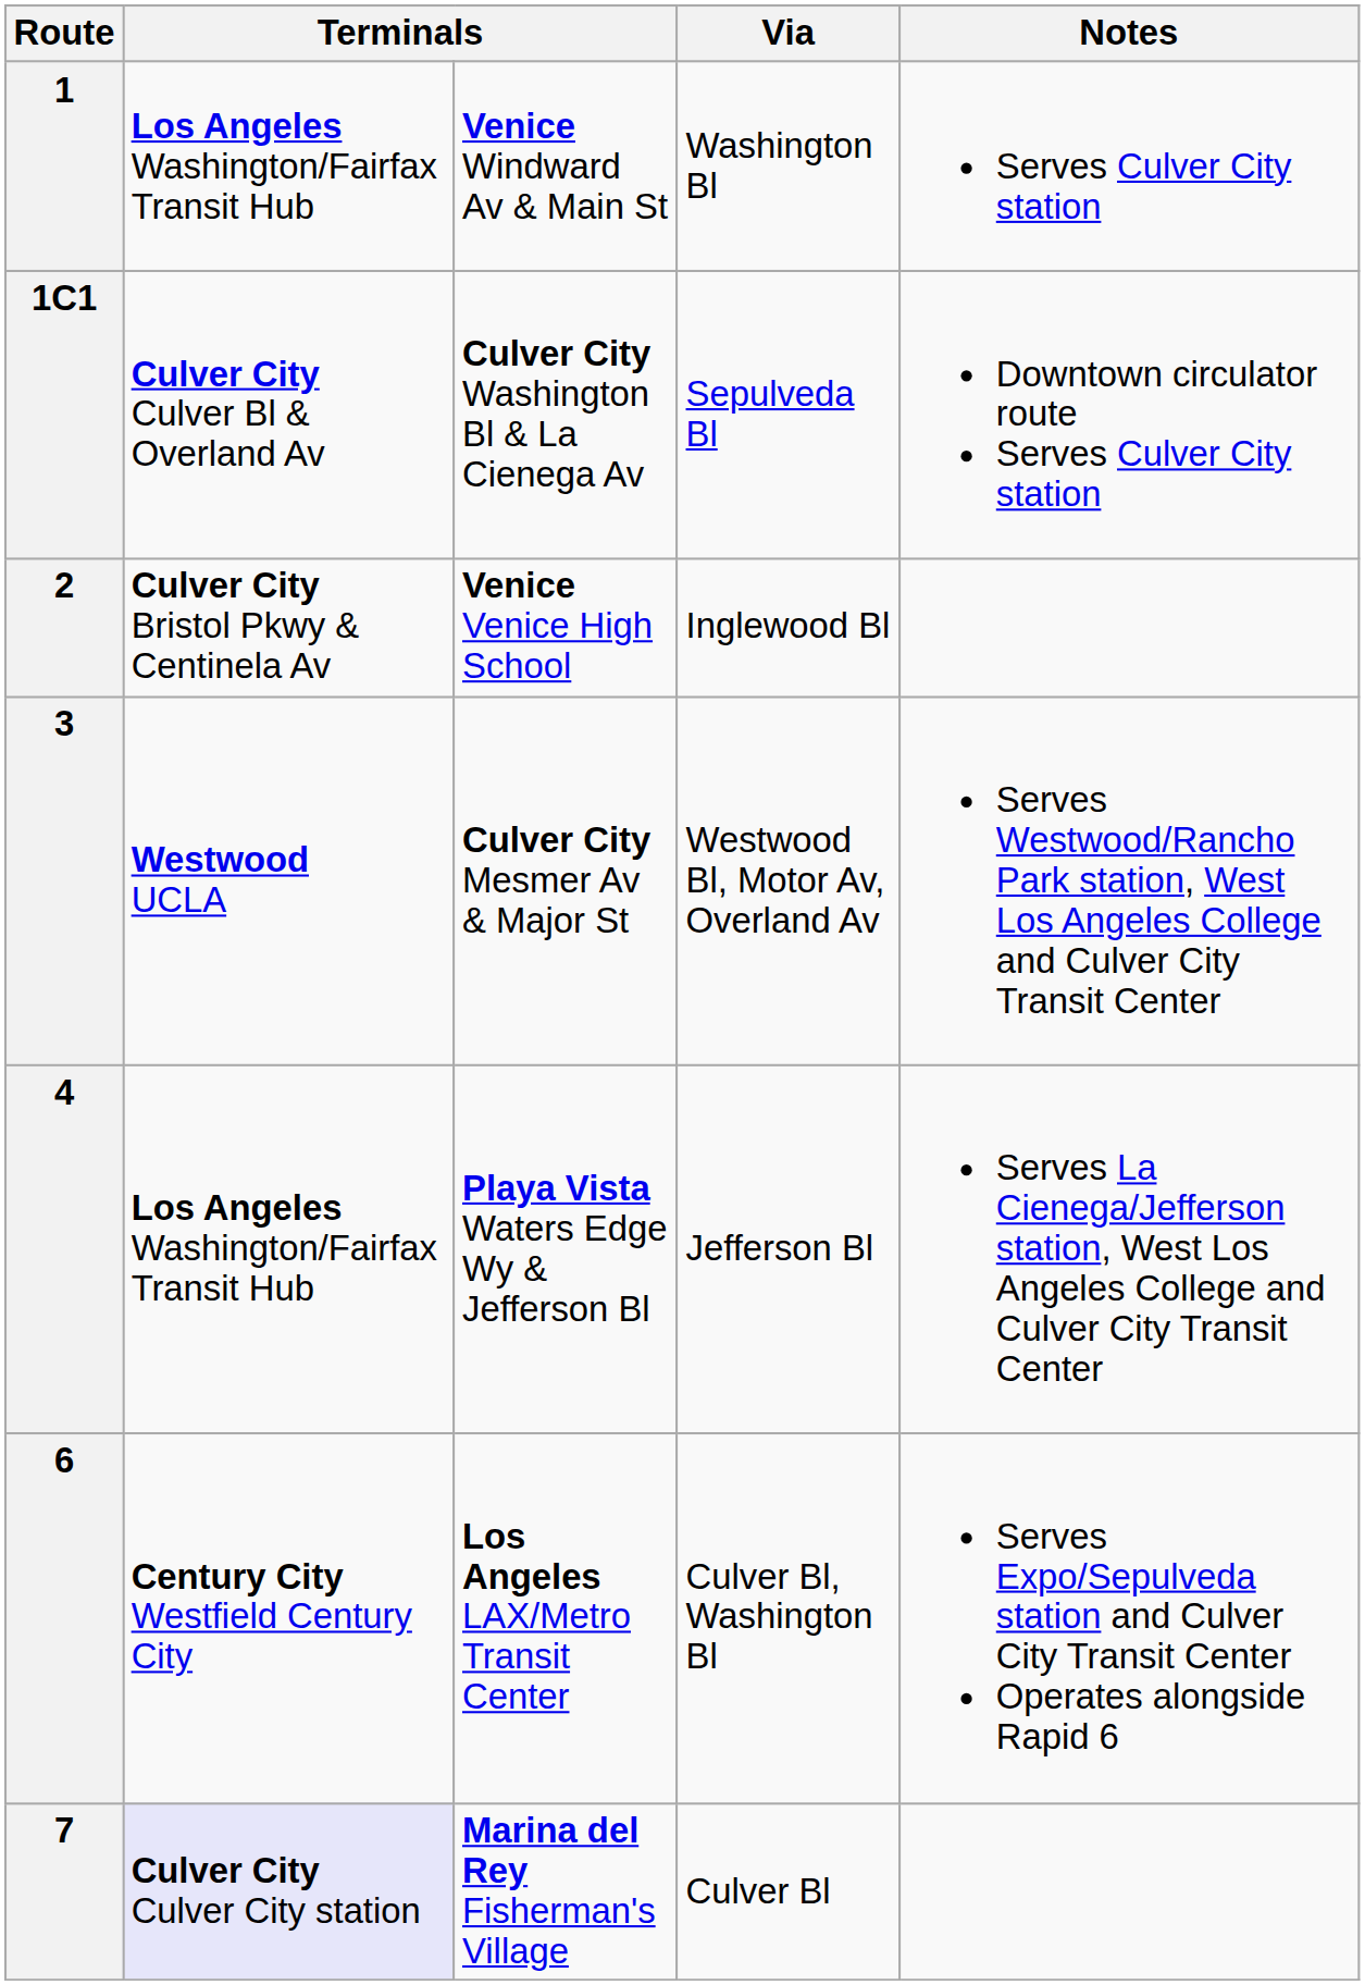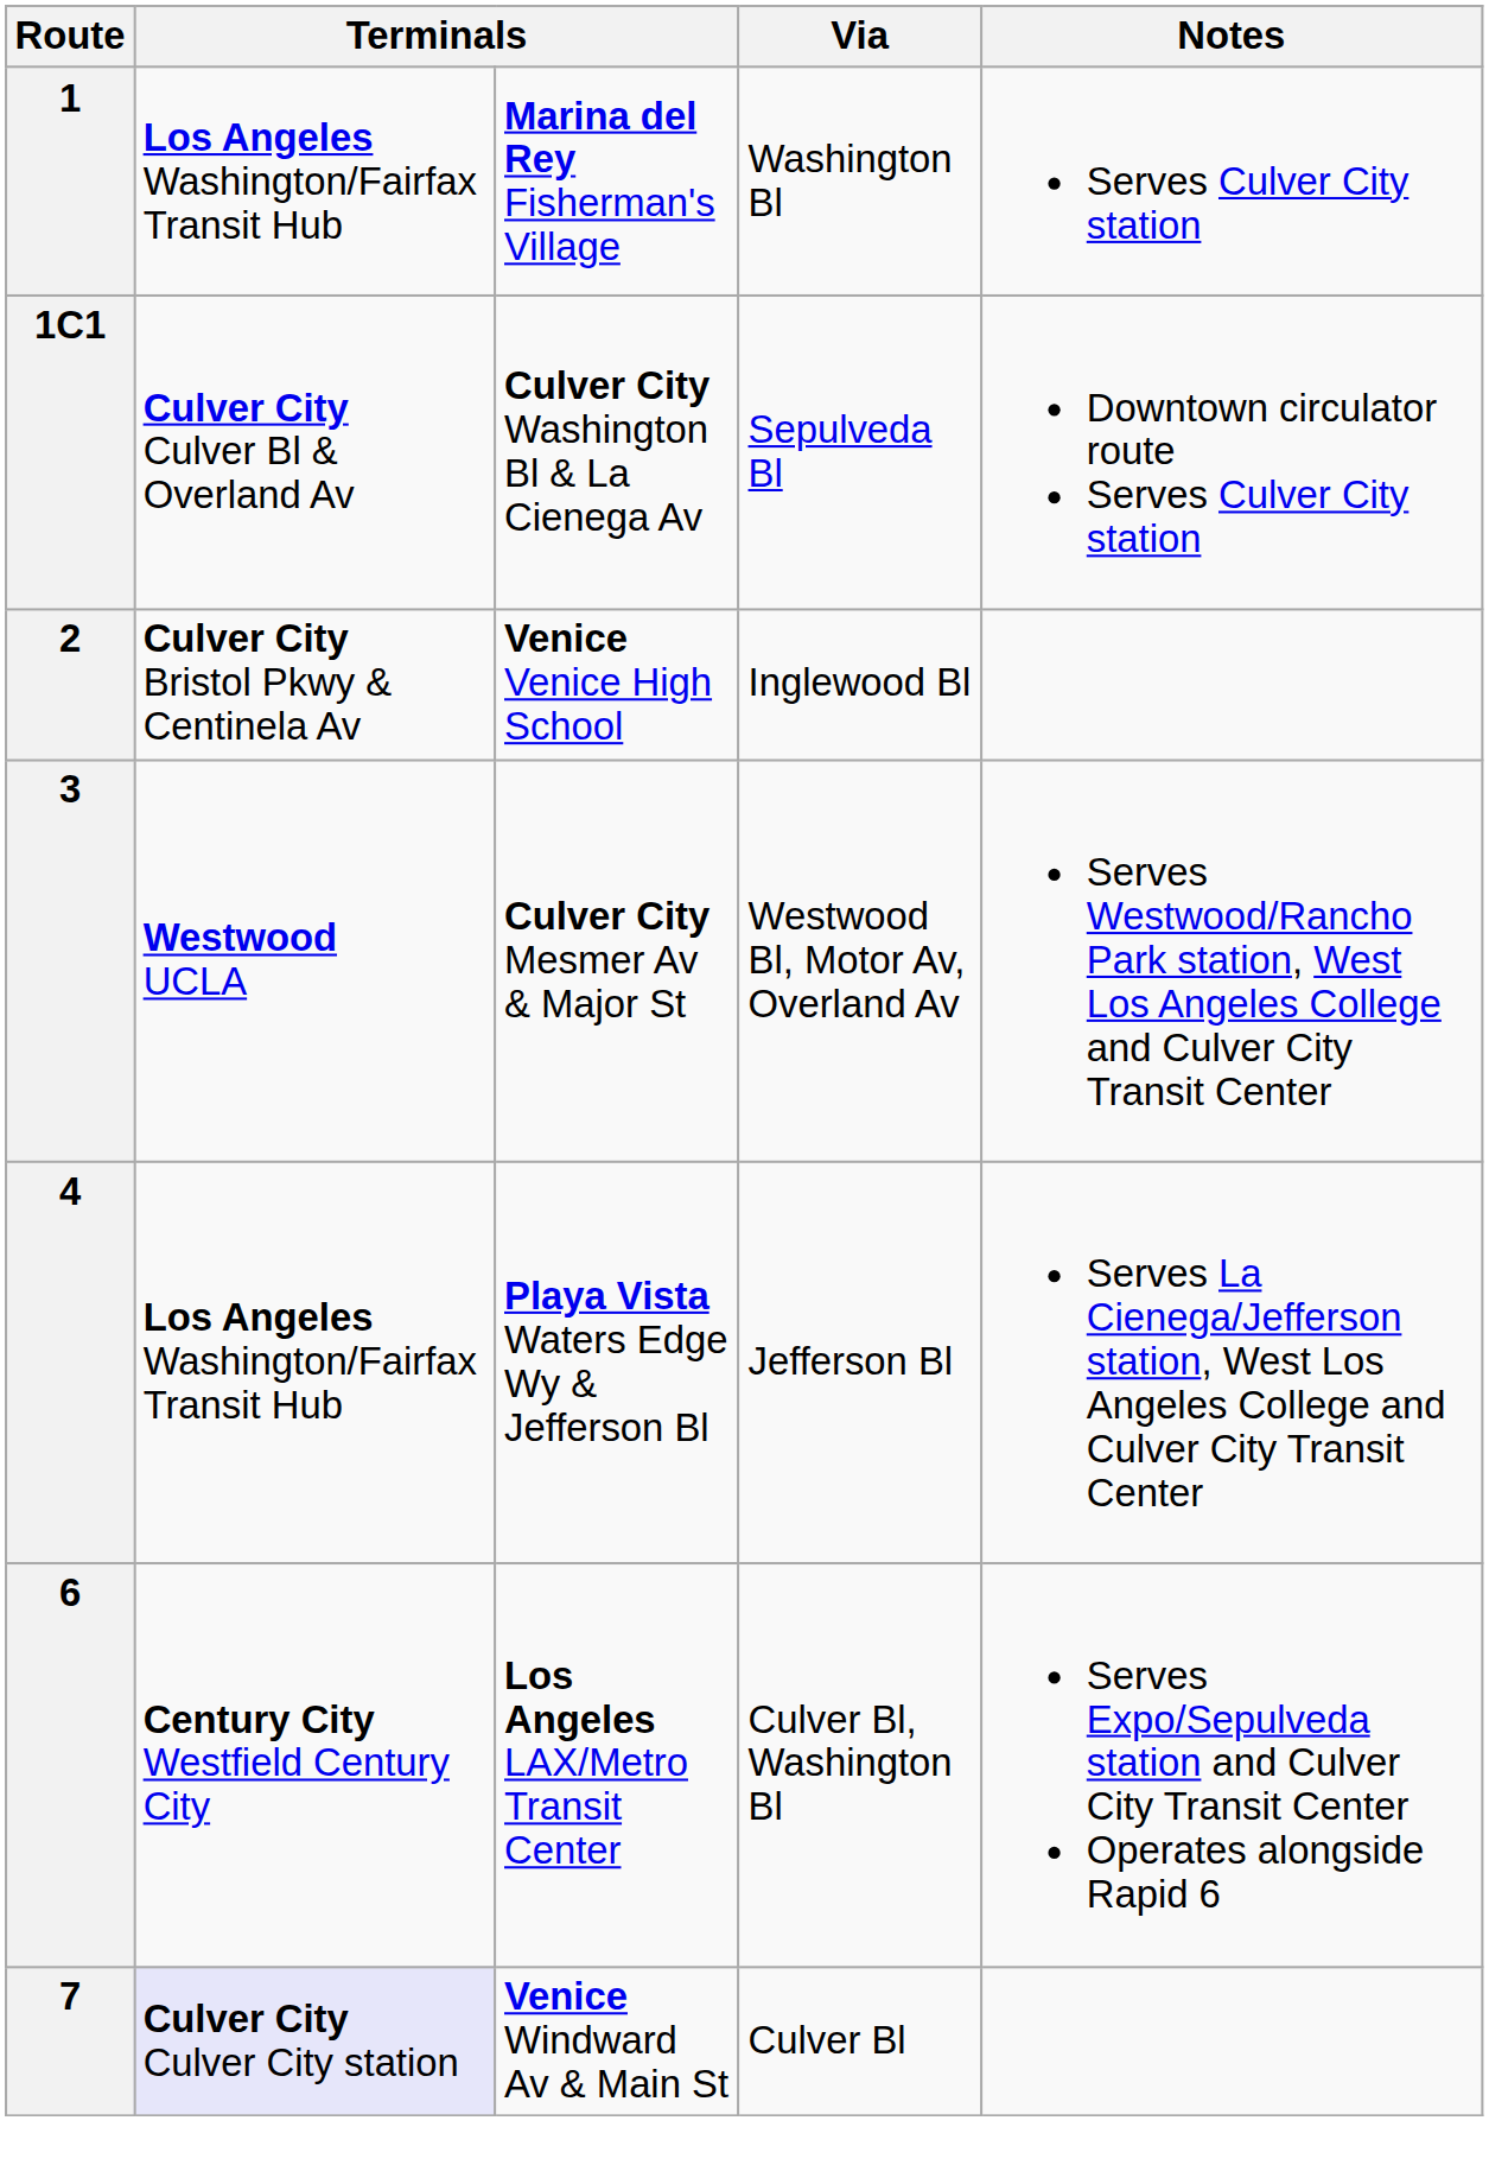1 | column 3: Venice Windward Av & Main St -> Marina del Rey Fisherman's Village
7 | column 3: Marina del Rey Fisherman's Village -> Venice Windward Av & Main St
